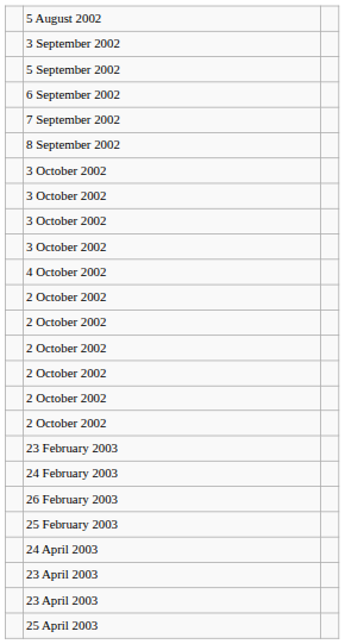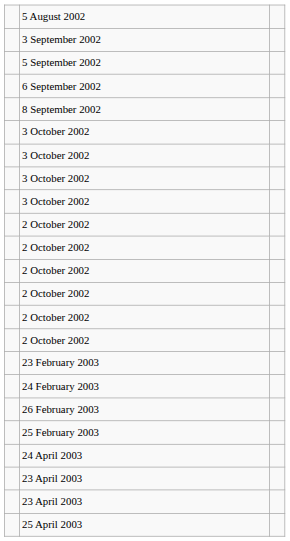- row: 7 September 2002
- row: 4 October 2002
